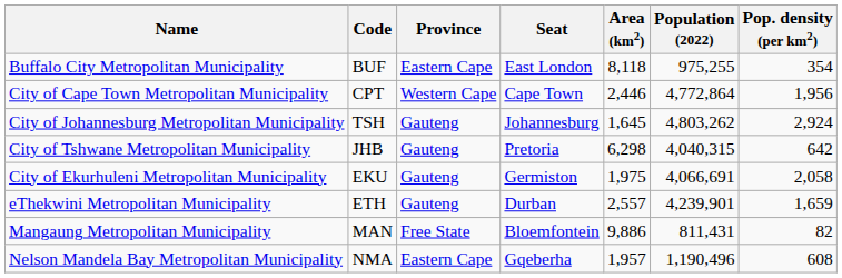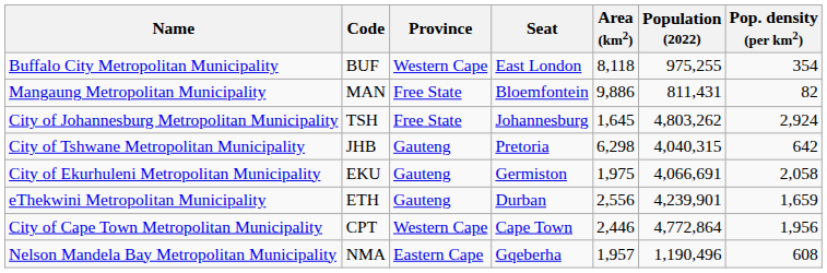Buffalo City Metropolitan Municipality | Province: Eastern Cape -> Western Cape
rows swapped: City of Cape Town Metropolitan Municipality <-> Mangaung Metropolitan Municipality
City of Johannesburg Metropolitan Municipality | Province: Gauteng -> Free State
eThekwini Metropolitan Municipality | Area (km2): 2,557 -> 2,556
